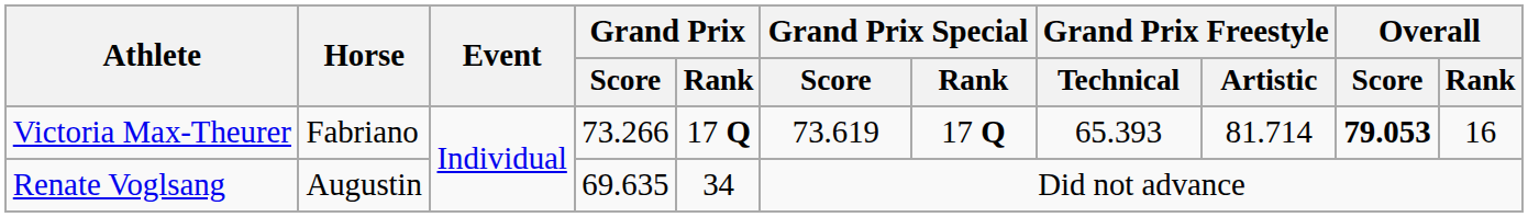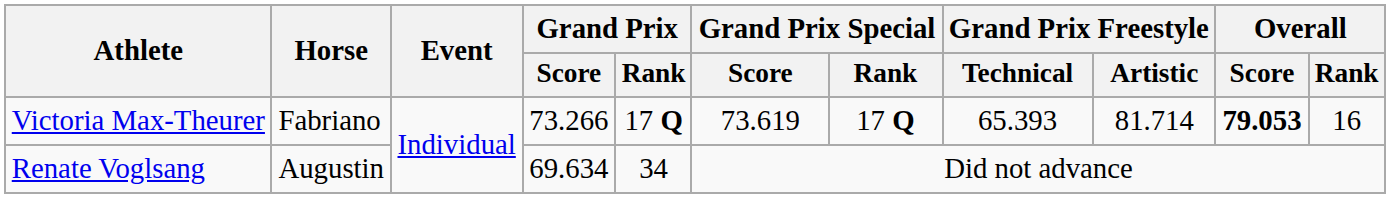Renate Voglsang | Grand Prix / Score: 69.635 -> 69.634
